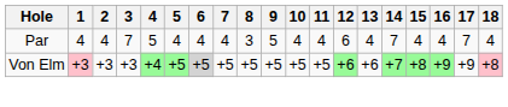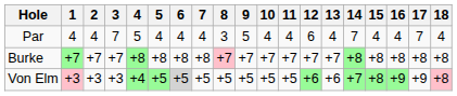+ row: Burke | +7 | +7 | +7 | +8 | +8 | +8 | +8 | +7 | +7 | +7 | +7 | +7 | +7 | +8 | +8 | +8 | +8 | +8
